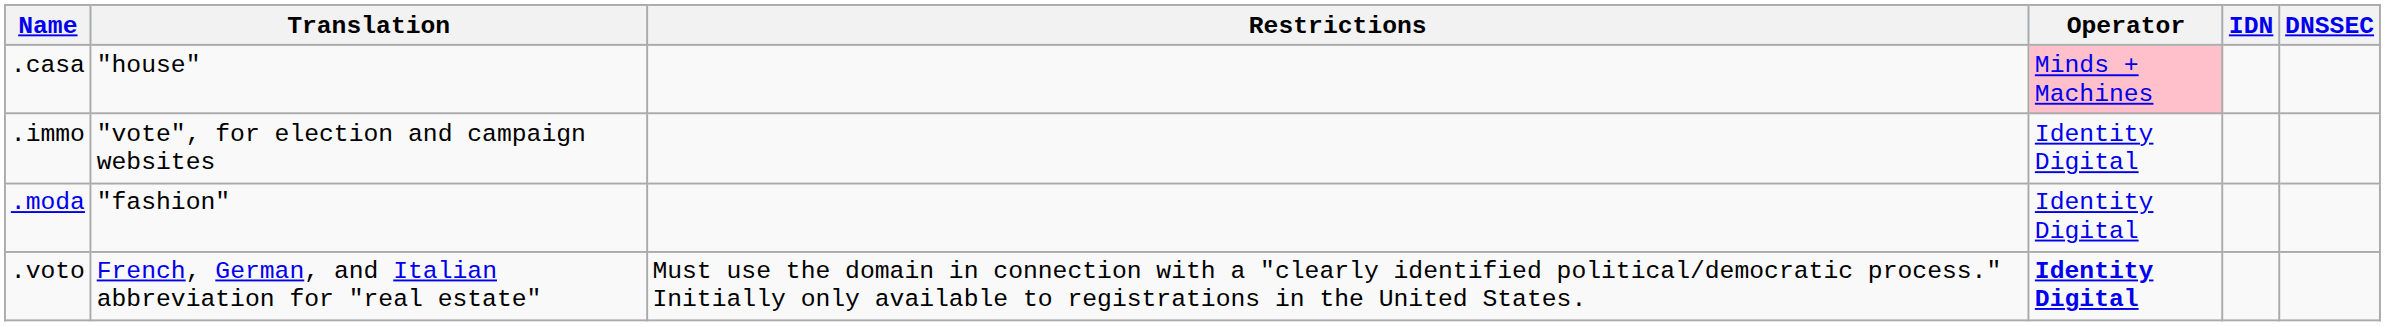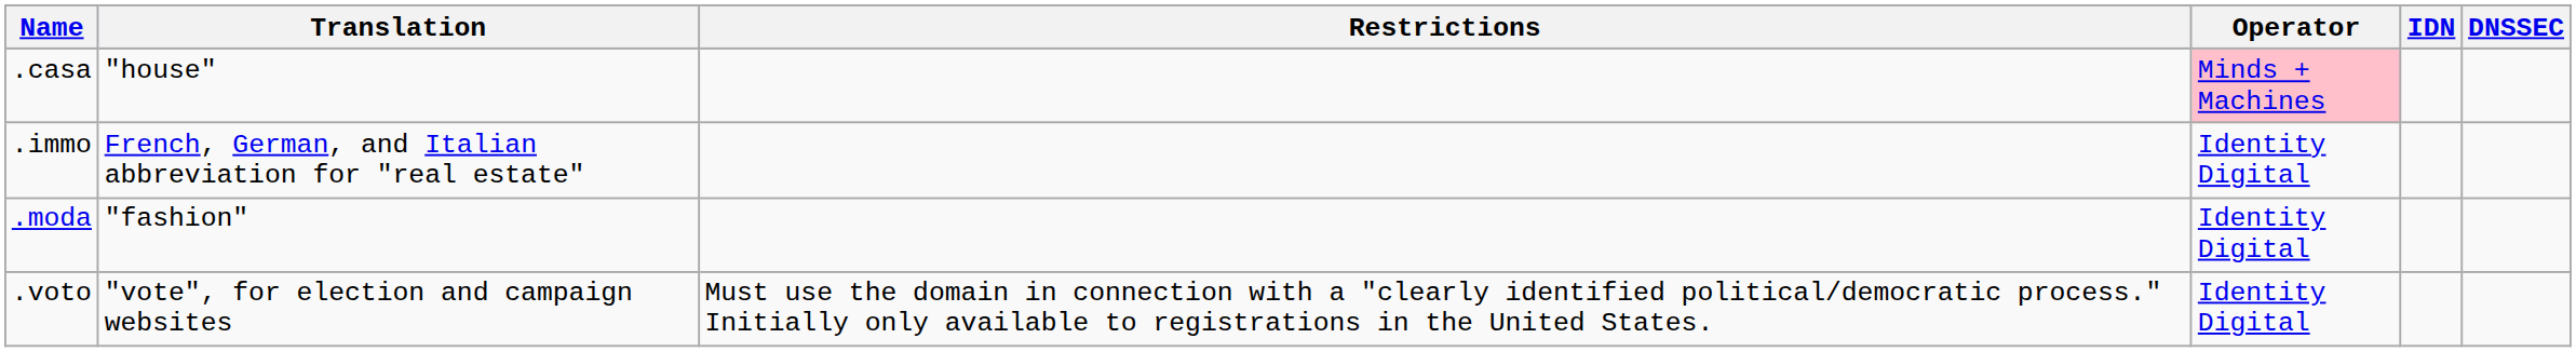.immo | Translation: "vote", for election and campaign websites -> French, German, and Italian abbreviation for "real estate"
.voto | Translation: French, German, and Italian abbreviation for "real estate" -> "vote", for election and campaign websites
.voto | Operator: bold -> normal
